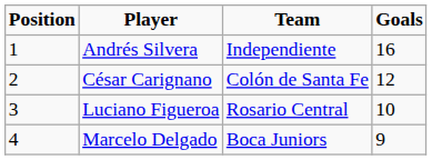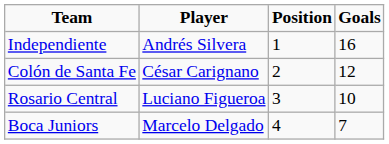columns swapped: Position <-> Team
Marcelo Delgado | Goals: 9 -> 7
